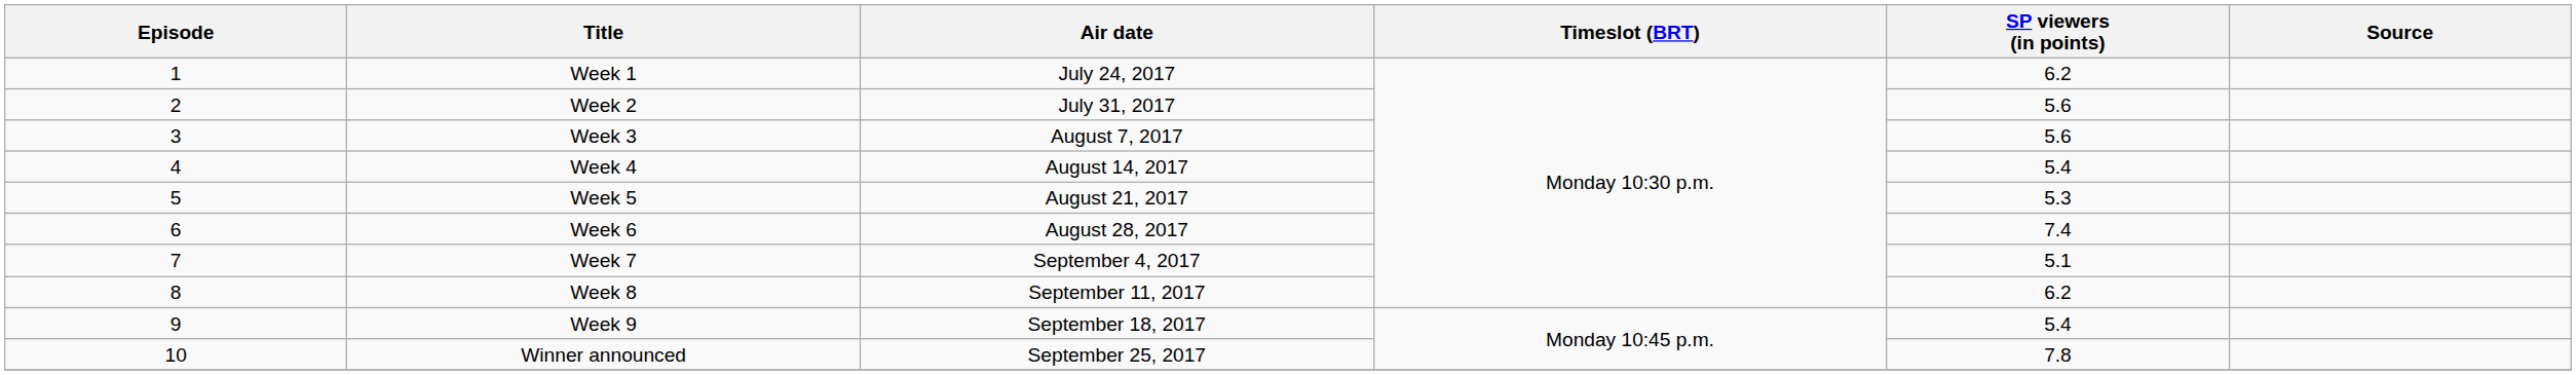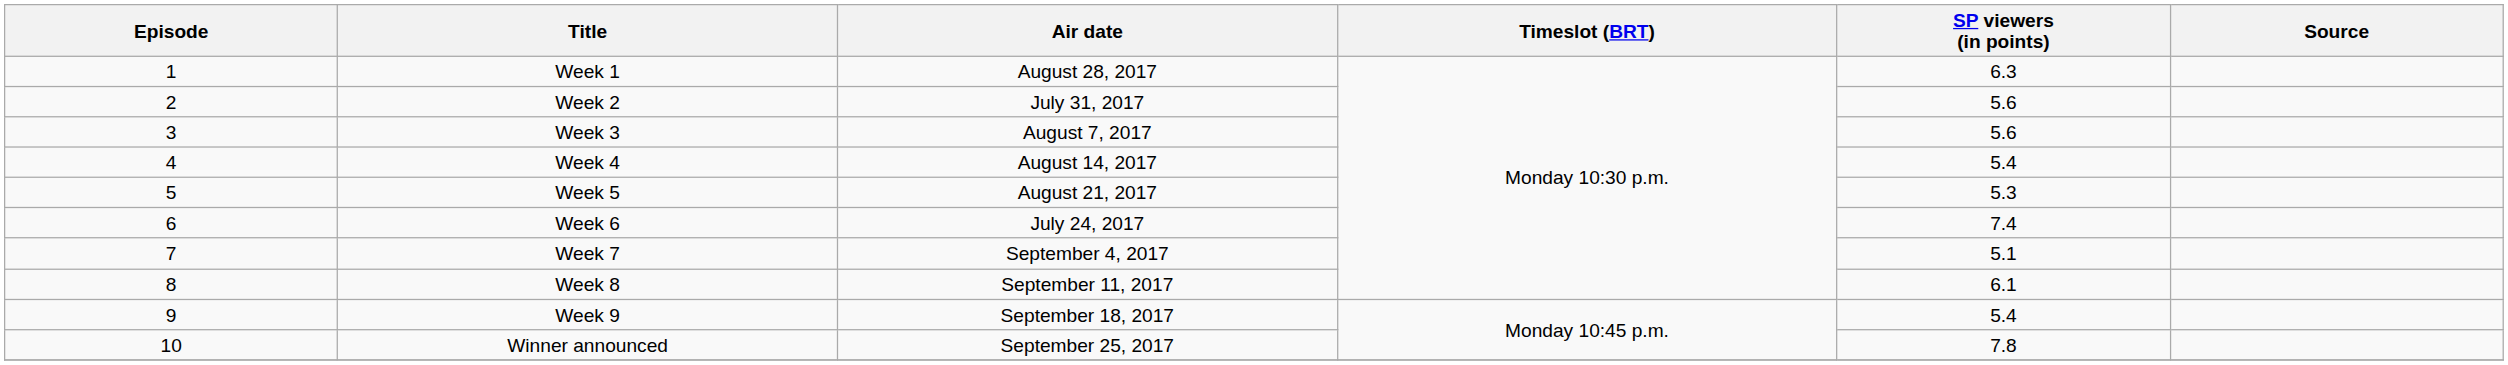Week 1 | Air date: July 24, 2017 -> August 28, 2017
Week 1 | SP viewers (in points): 6.2 -> 6.3
Week 6 | Air date: August 28, 2017 -> July 24, 2017
Week 8 | SP viewers (in points): 6.2 -> 6.1
